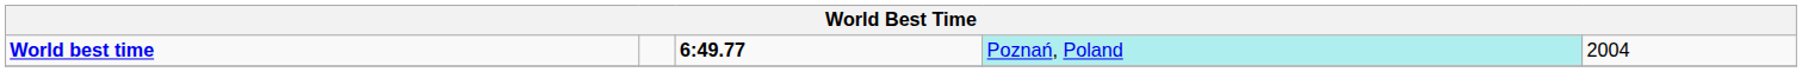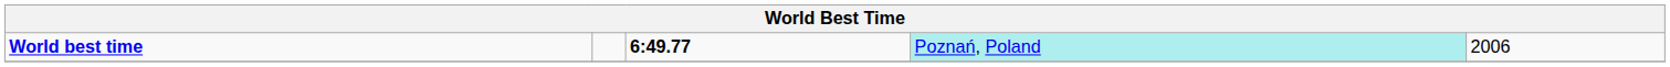World best time | column 5: 2004 -> 2006
